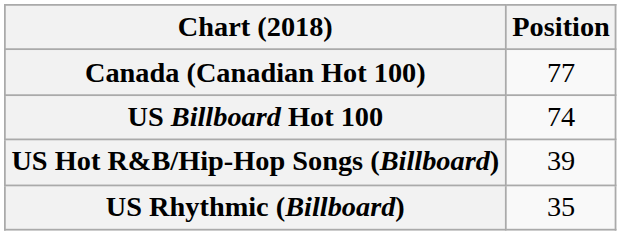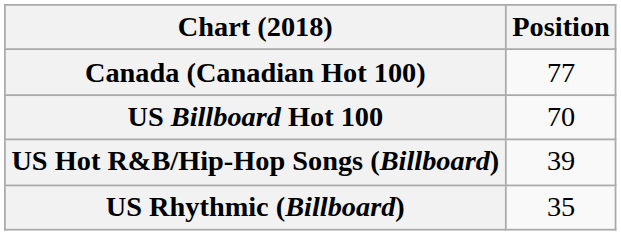US Billboard Hot 100 | Position: 74 -> 70
